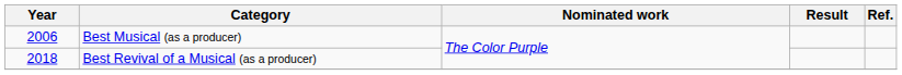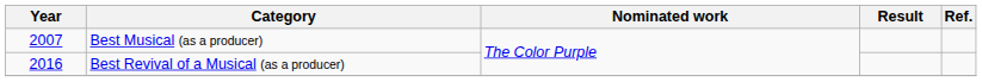Best Musical (as a producer) | Year: 2006 -> 2007
Best Revival of a Musical (as a producer) | Year: 2018 -> 2016
